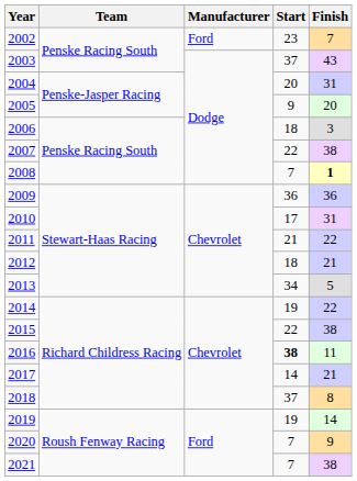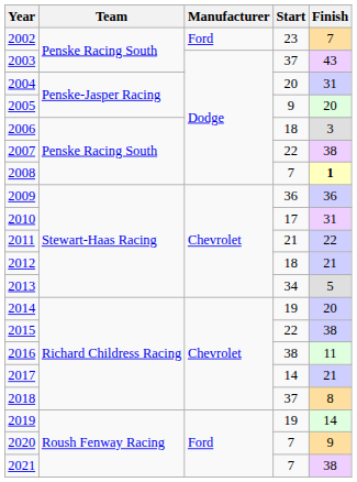2014 | Finish: 22 -> 20
2016 | Start: bold -> normal
